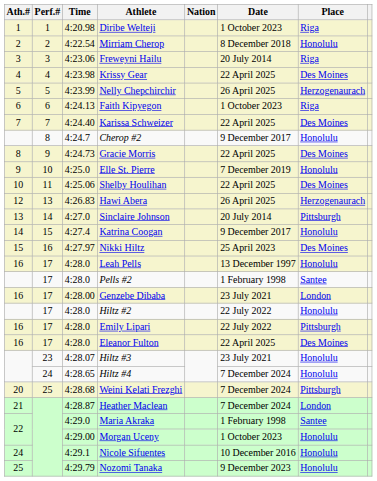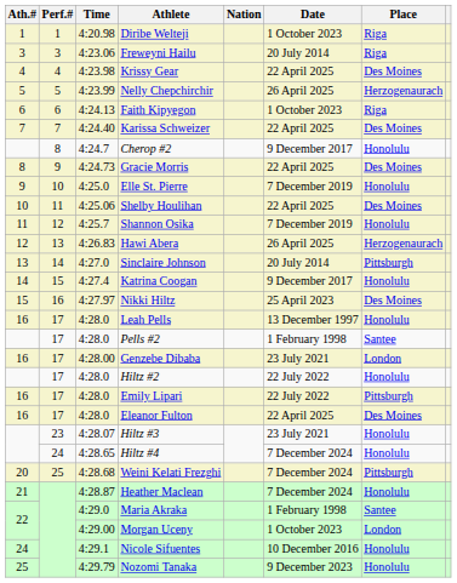- row: 2 | 2 | 4:22.54 | Mirriam Cherop | 8 December 2018 | Honolulu
+ row: 11 | 12 | 4:25.7 | Shannon Osika | 7 December 2019 | Honolulu
Heather Maclean | Place: London -> Honolulu
Morgan Uceny | Place: Honolulu -> London
